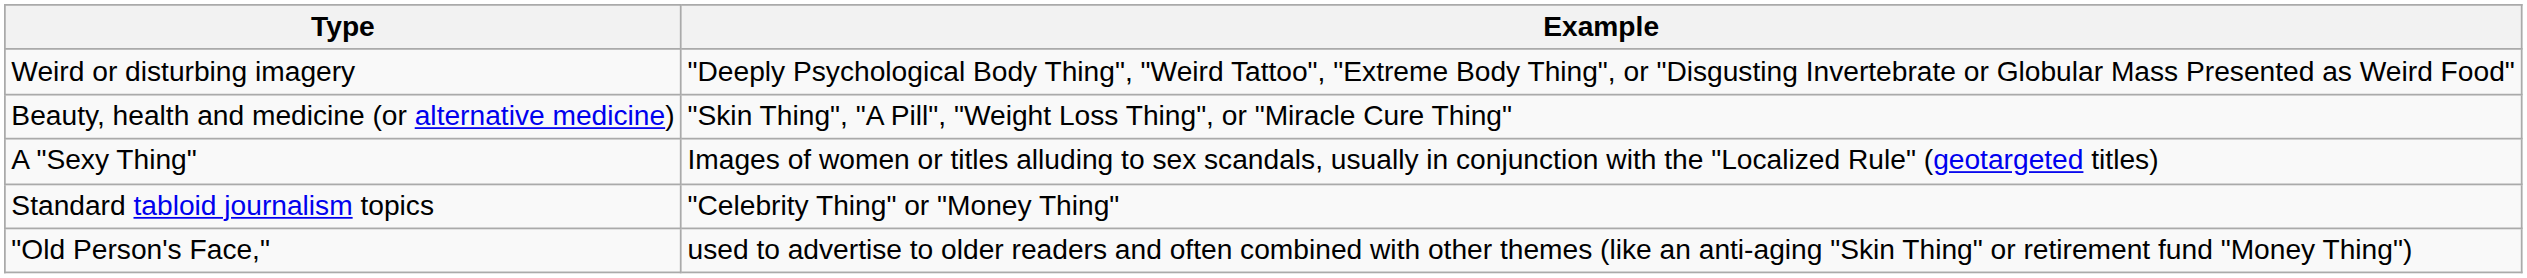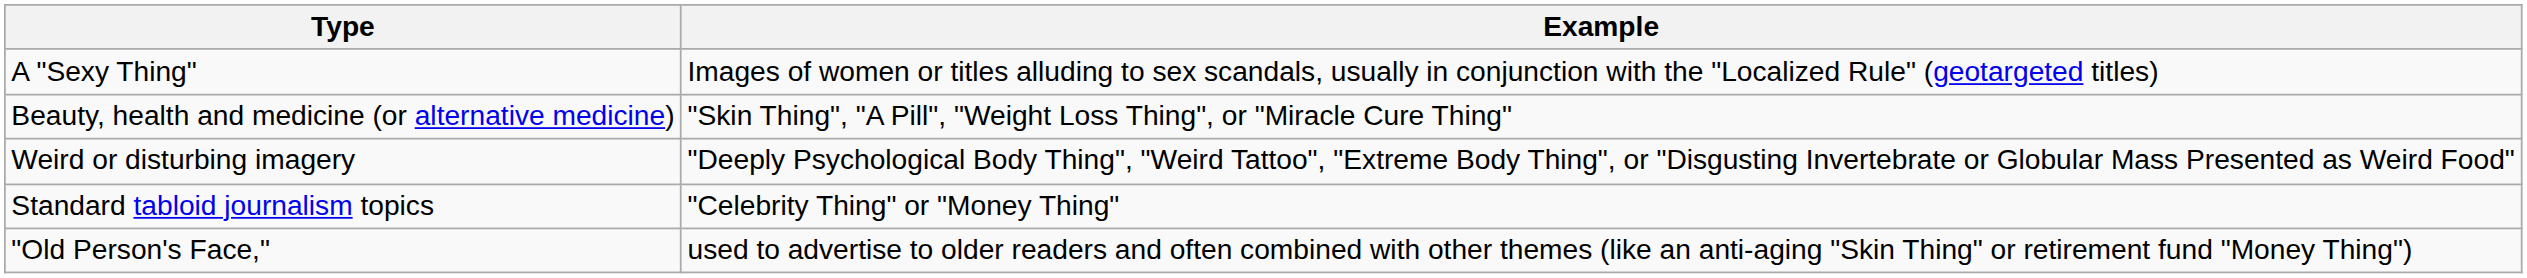rows swapped: A "Sexy Thing" <-> Weird or disturbing imagery
